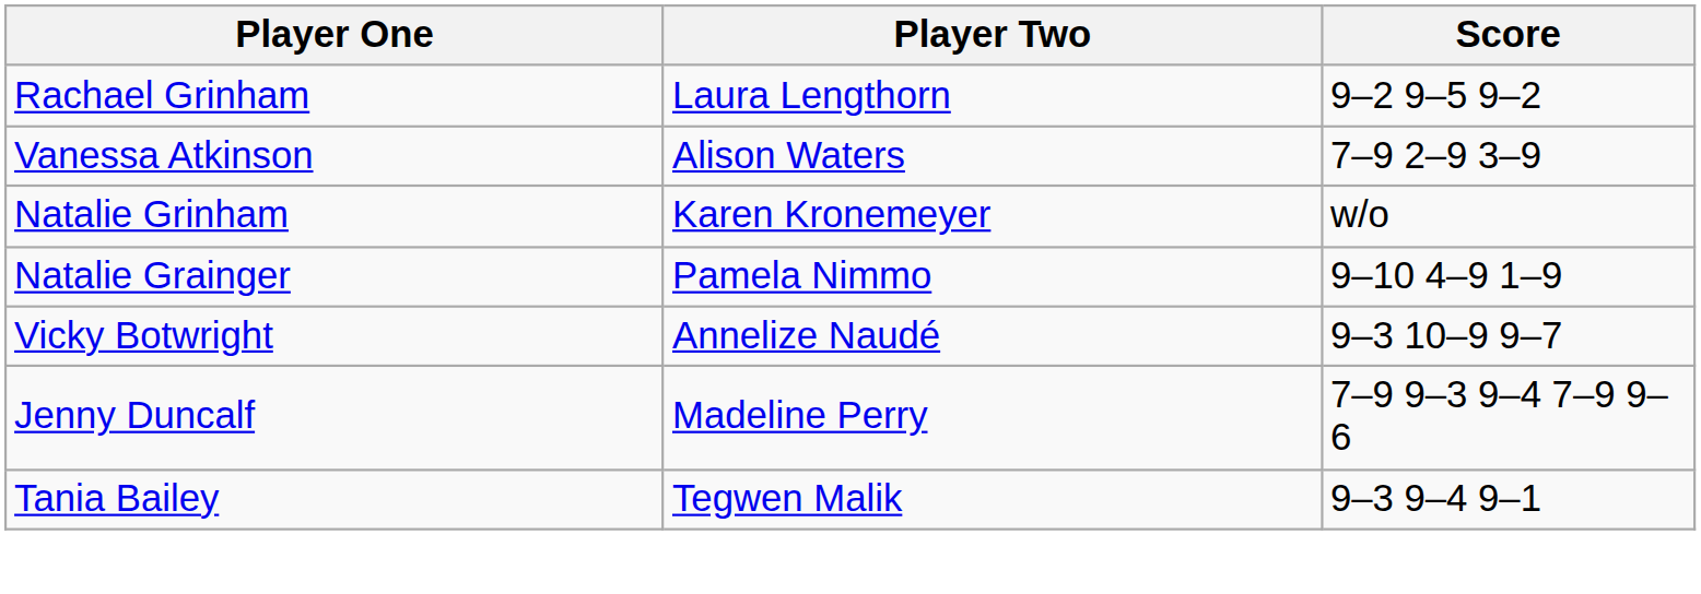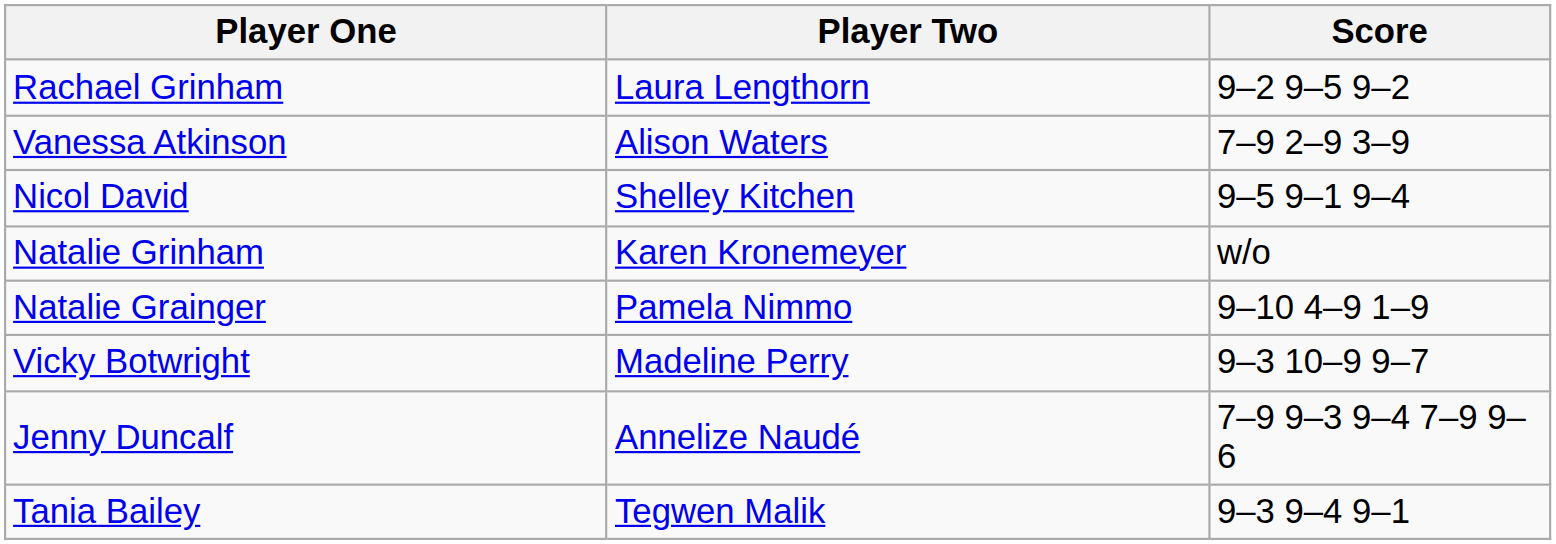+ row: Nicol David | Shelley Kitchen | 9–5 9–1 9–4
Vicky Botwright | Player Two: Annelize Naudé -> Madeline Perry
Jenny Duncalf | Player Two: Madeline Perry -> Annelize Naudé
